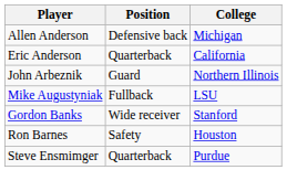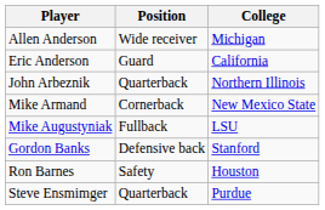Allen Anderson | Position: Defensive back -> Wide receiver
Eric Anderson | Position: Quarterback -> Guard
John Arbeznik | Position: Guard -> Quarterback
+ row: Mike Armand | Cornerback | New Mexico State
Gordon Banks | Position: Wide receiver -> Defensive back
